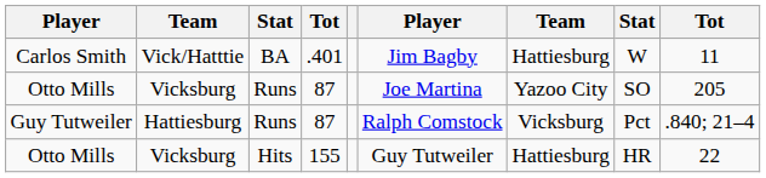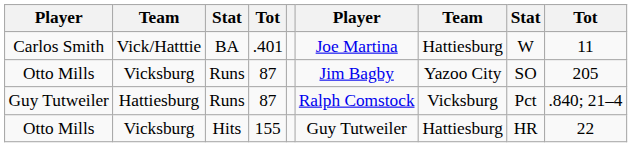Carlos Smith | column 6: Jim Bagby -> Joe Martina
Otto Mills / Runs | column 6: Joe Martina -> Jim Bagby
